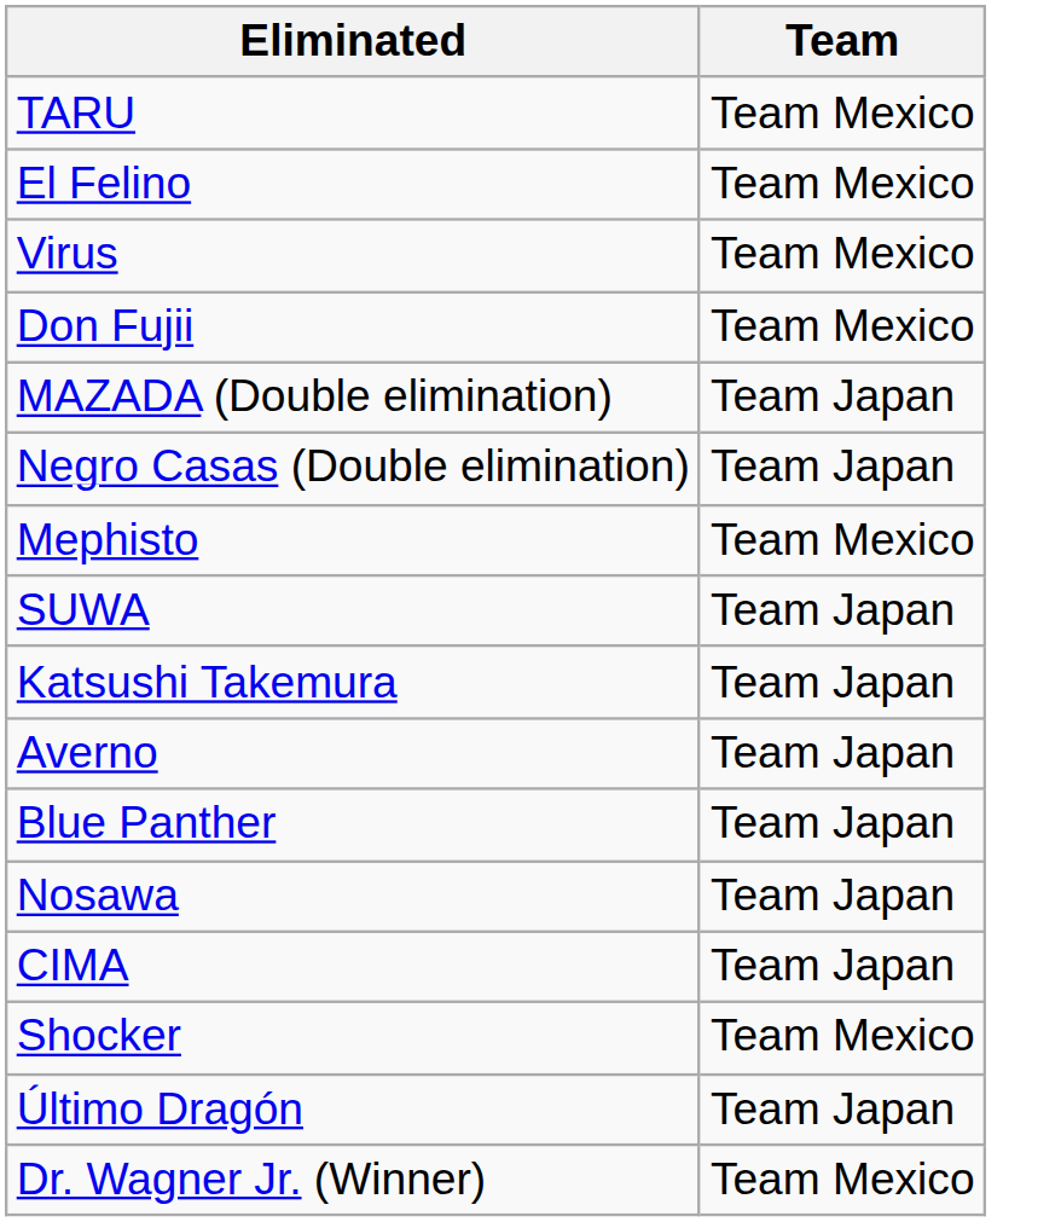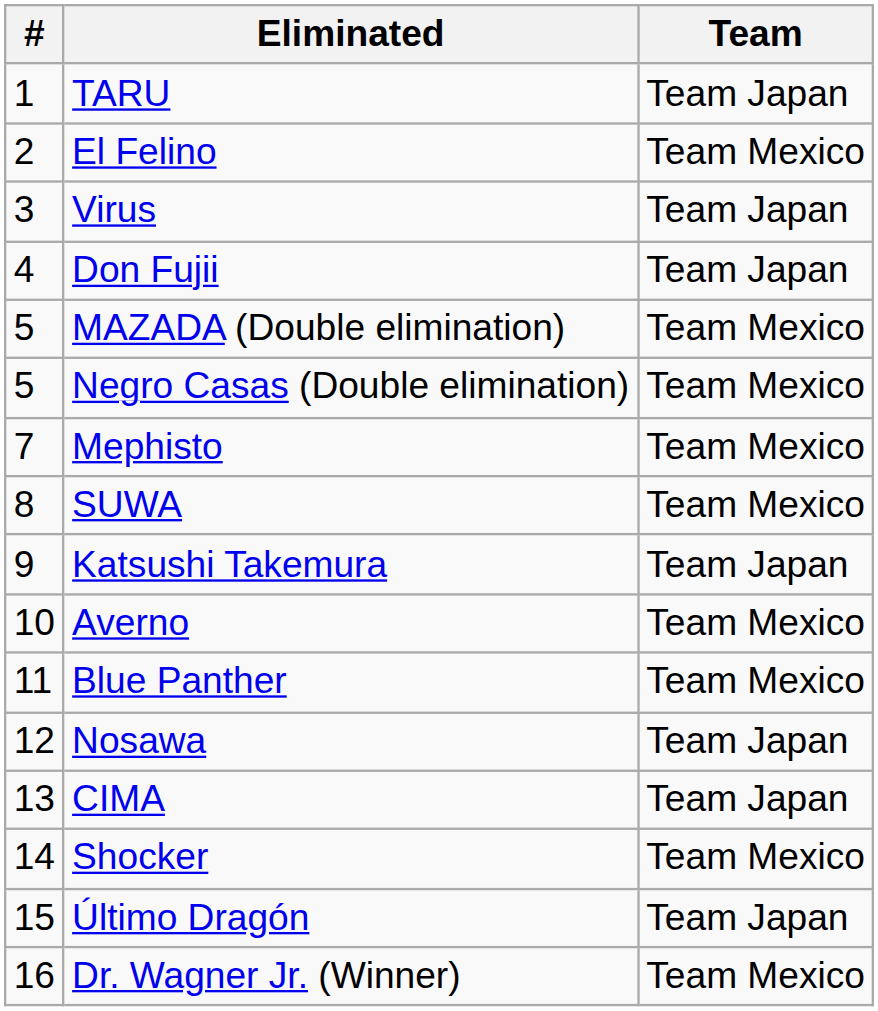+ column: # | 1 | 2 | 3 | 4 | 5 | 5 | 7 | 8 | 9 | 10 | 11 | 12 | 13 | 14 | 15 | 16
TARU | Team: Team Mexico -> Team Japan
Virus | Team: Team Mexico -> Team Japan
Don Fujii | Team: Team Mexico -> Team Japan
MAZADA (Double elimination) | Team: Team Japan -> Team Mexico
Negro Casas (Double elimination) | Team: Team Japan -> Team Mexico
SUWA | Team: Team Japan -> Team Mexico
Averno | Team: Team Japan -> Team Mexico
Blue Panther | Team: Team Japan -> Team Mexico
